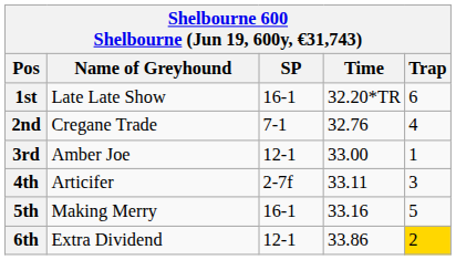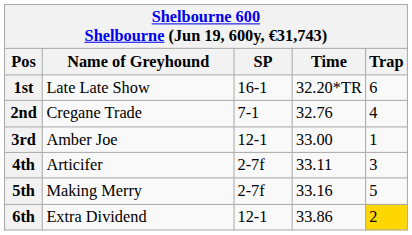5th | SP: 16-1 -> 2-7f
